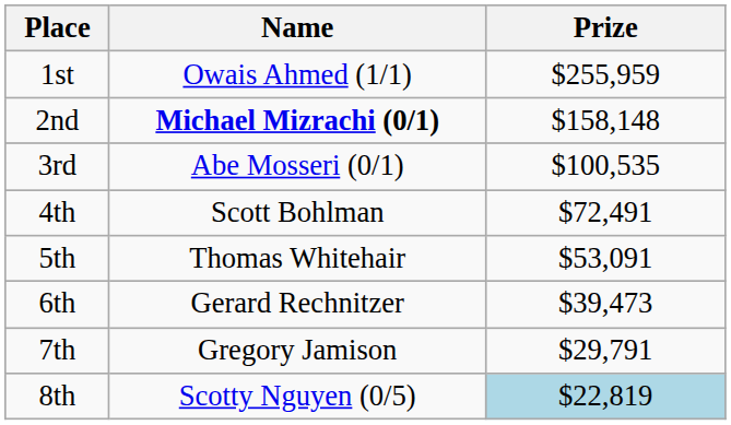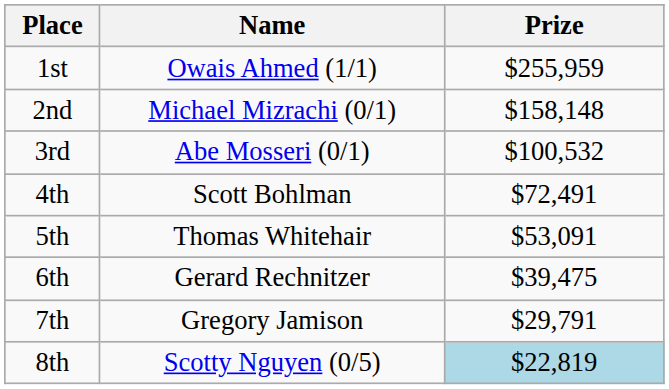2nd | Name: bold -> normal
3rd | Prize: $100,535 -> $100,532
6th | Prize: $39,473 -> $39,475
